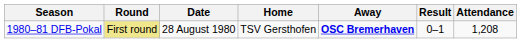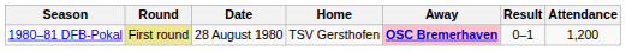1980–81 DFB-Pokal | Away: no background -> pink background
1980–81 DFB-Pokal | Attendance: 1,208 -> 1,200
